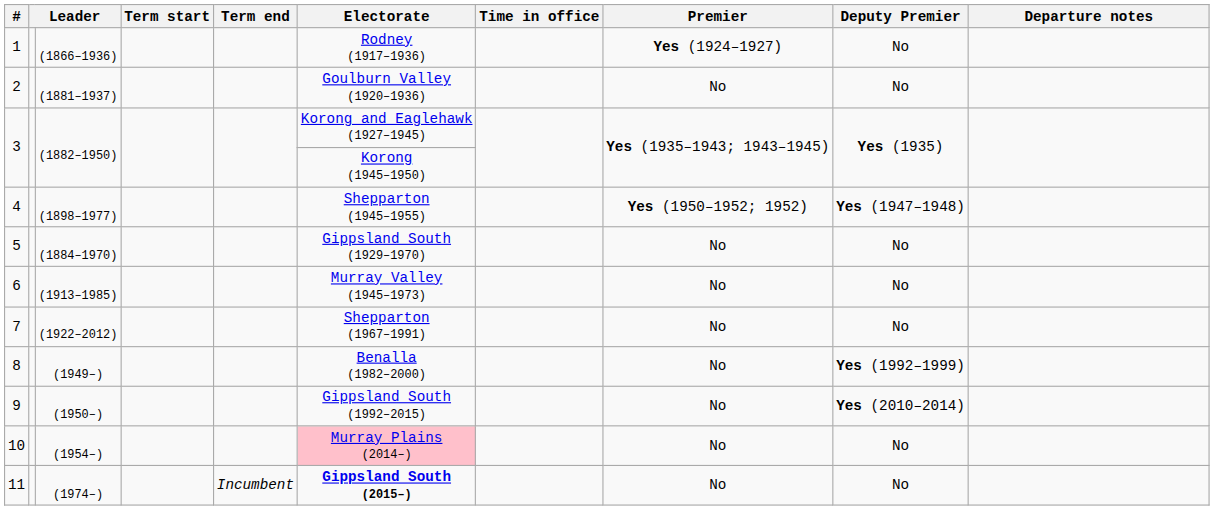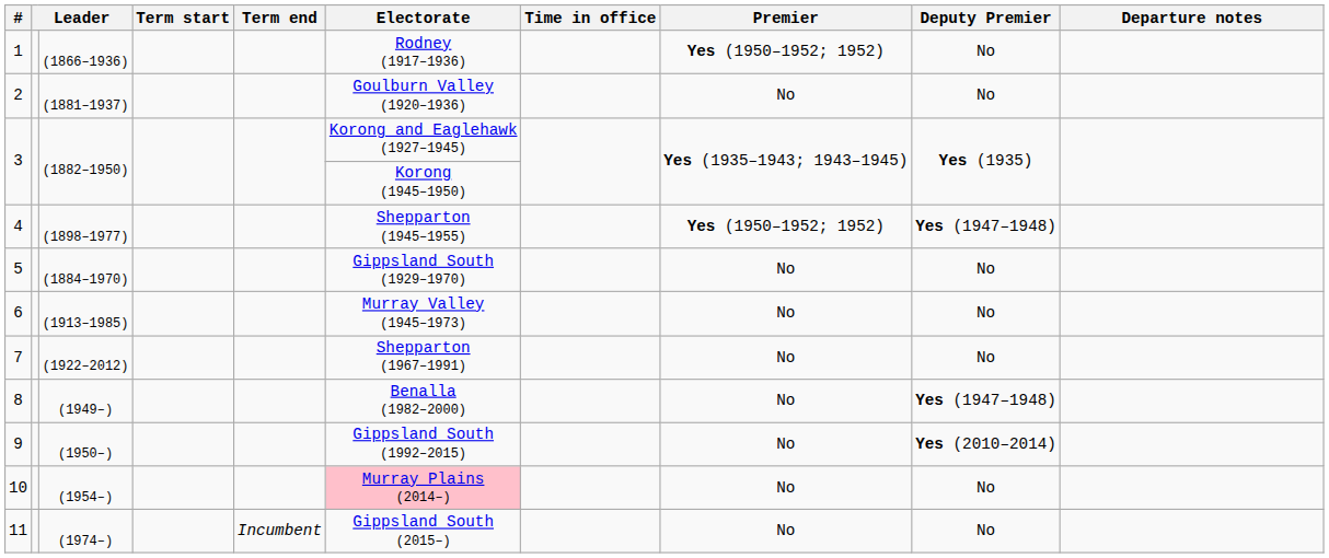1 | Premier: Yes (1924–1927) -> Yes (1950–1952; 1952)
8 | Deputy Premier: Yes (1992–1999) -> Yes (1947–1948)
11 | Electorate: bold -> normal
